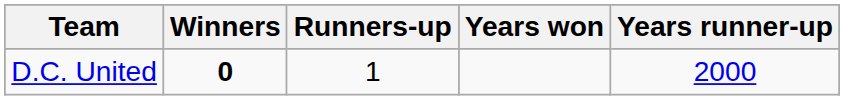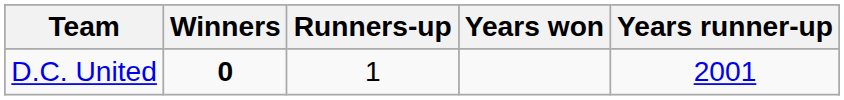D.C. United | Years runner-up: 2000 -> 2001
